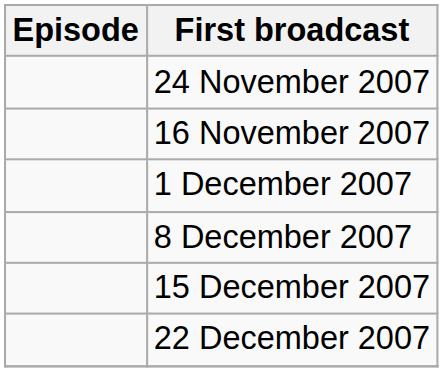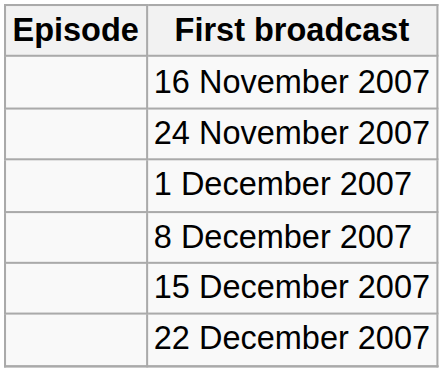rows swapped: 16 November 2007 <-> 24 November 2007
